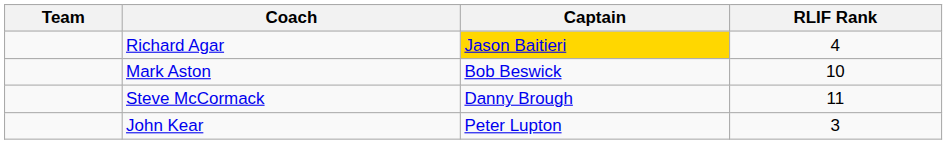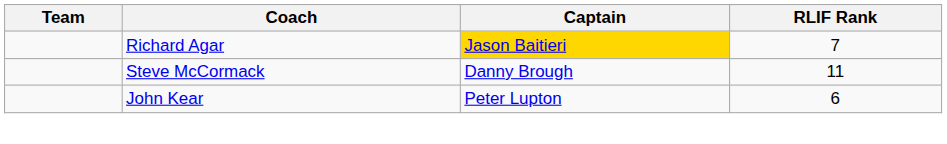Richard Agar | RLIF Rank: 4 -> 7
- row: Mark Aston | Bob Beswick | 10
John Kear | RLIF Rank: 3 -> 6
